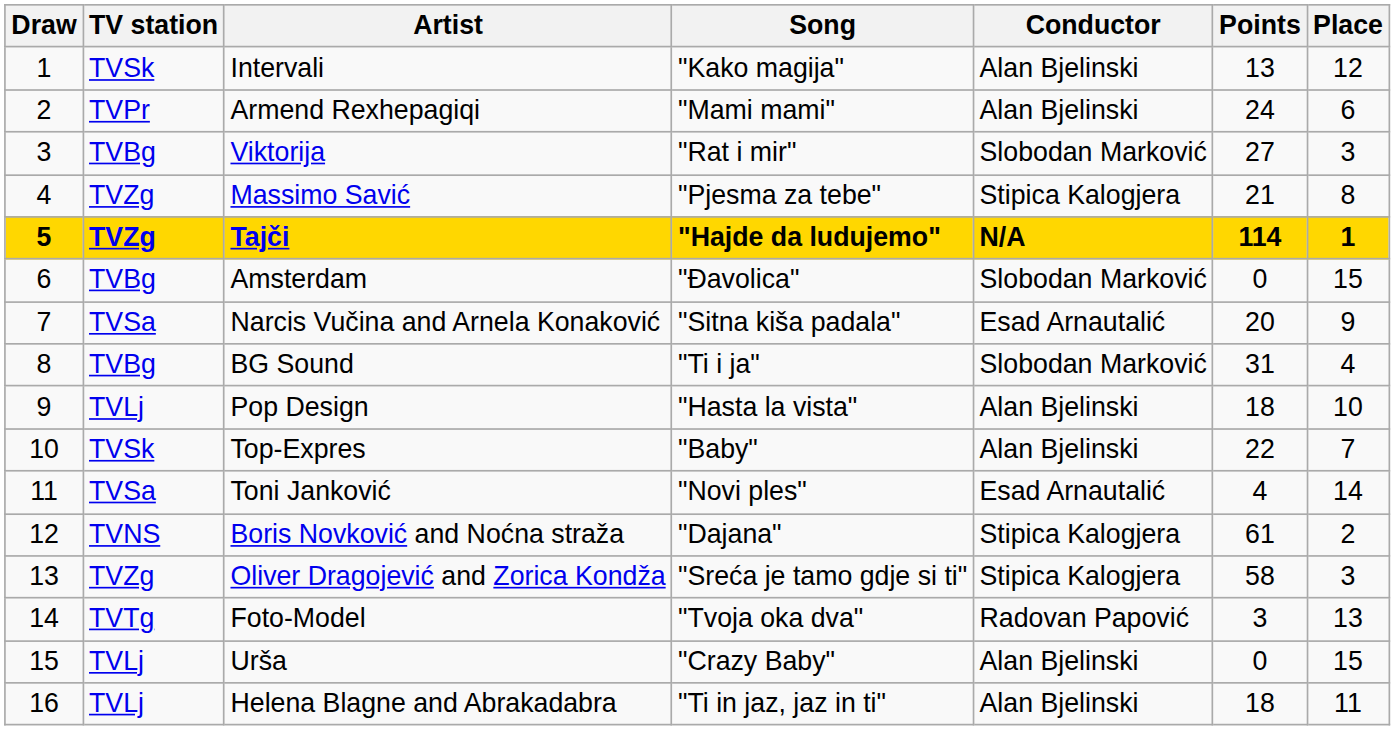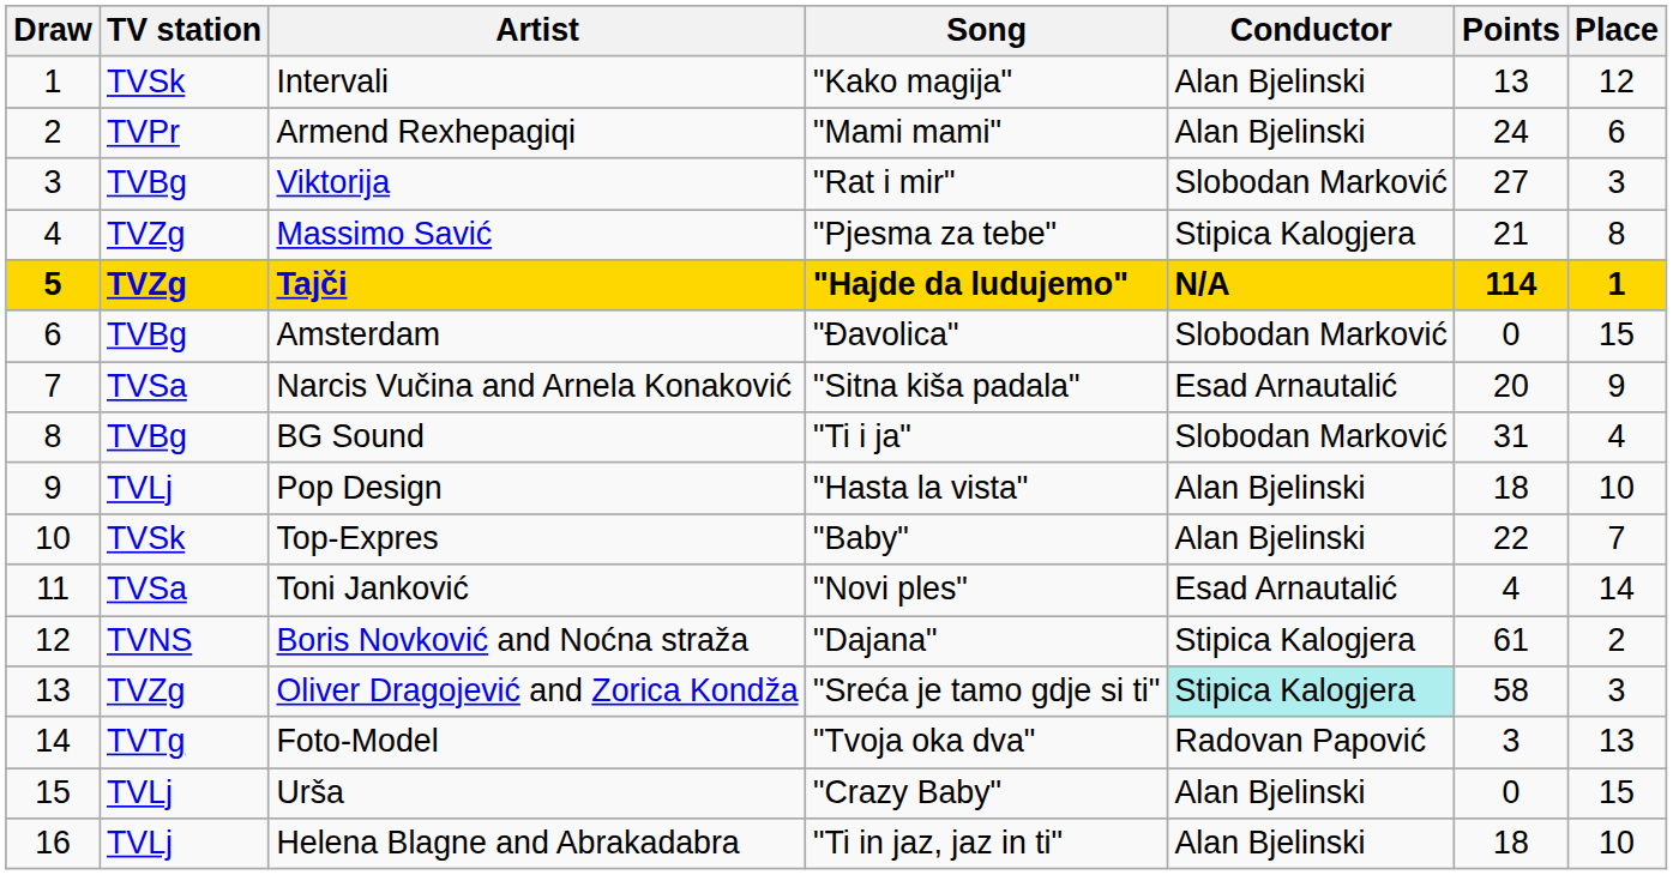Oliver Dragojević and Zorica Kondža | Conductor: no background -> paleturquoise background
Helena Blagne and Abrakadabra | Place: 11 -> 10
